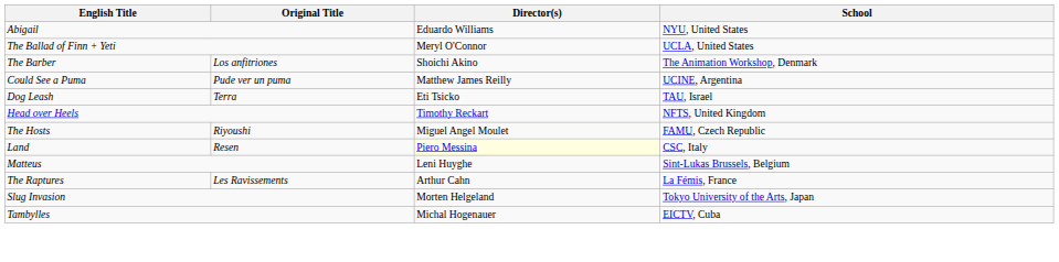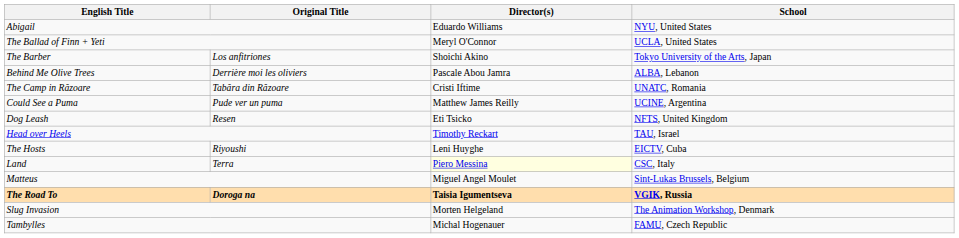The Barber | School: The Animation Workshop, Denmark -> Tokyo University of the Arts, Japan
+ row: Behind Me Olive Trees | Derrière moi les oliviers | Pascale Abou Jamra | ALBA, Lebanon
+ row: The Camp in Răzoare | Tabăra din Răzoare | Cristi Iftime | UNATC, Romania
Dog Leash | Original Title: Terra -> Resen
Dog Leash | School: TAU, Israel -> NFTS, United Kingdom
Head over Heels | School: NFTS, United Kingdom -> TAU, Israel
The Hosts | Director(s): Miguel Angel Moulet -> Leni Huyghe
The Hosts | School: FAMU, Czech Republic -> EICTV, Cuba
Land | Original Title: Resen -> Terra
Matteus | Director(s): Leni Huyghe -> Miguel Angel Moulet
- row: The Raptures | Les Ravissements | Arthur Cahn | La Fémis, France
+ row: The Road To | Doroga na | Taisia Igumentseva | VGIK, Russia
Slug Invasion | School: Tokyo University of the Arts, Japan -> The Animation Workshop, Denmark
Tambylles | School: EICTV, Cuba -> FAMU, Czech Republic
